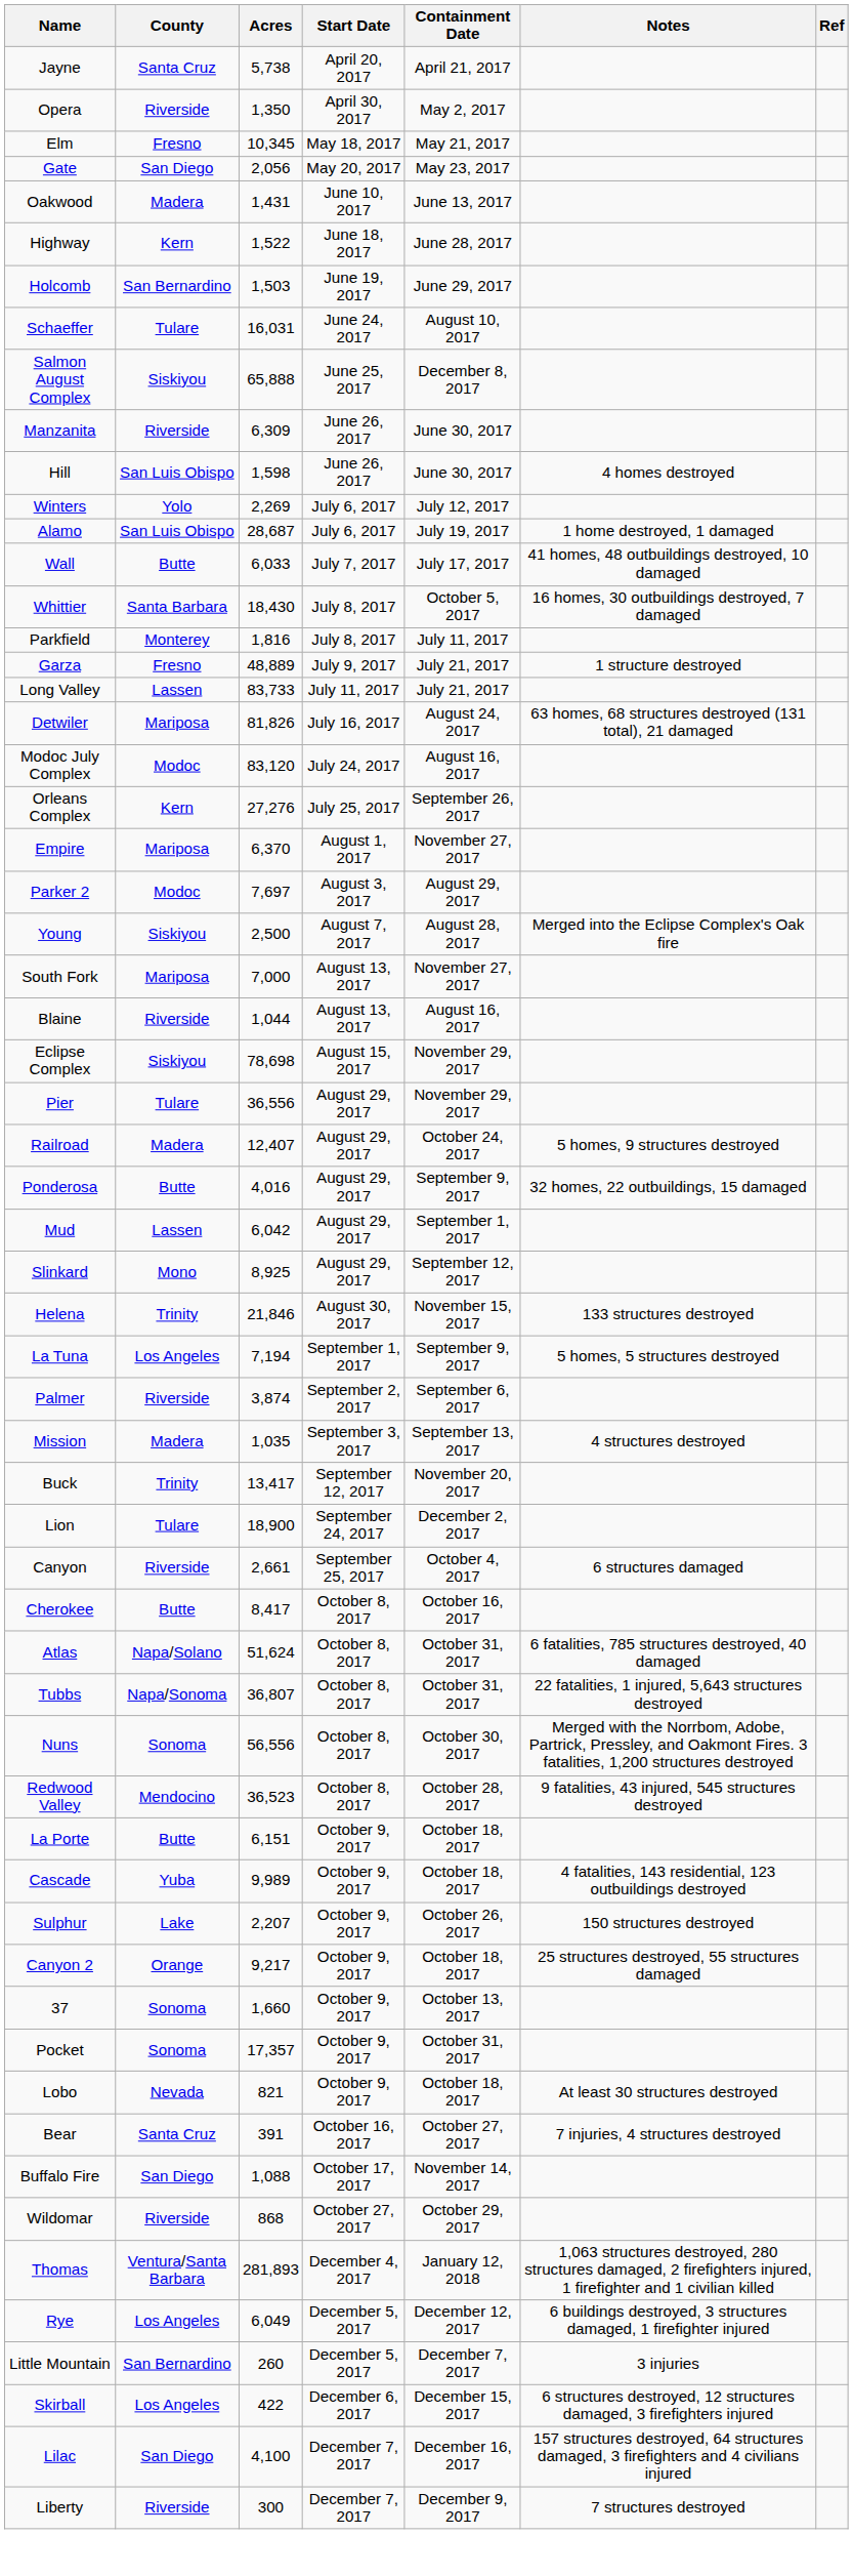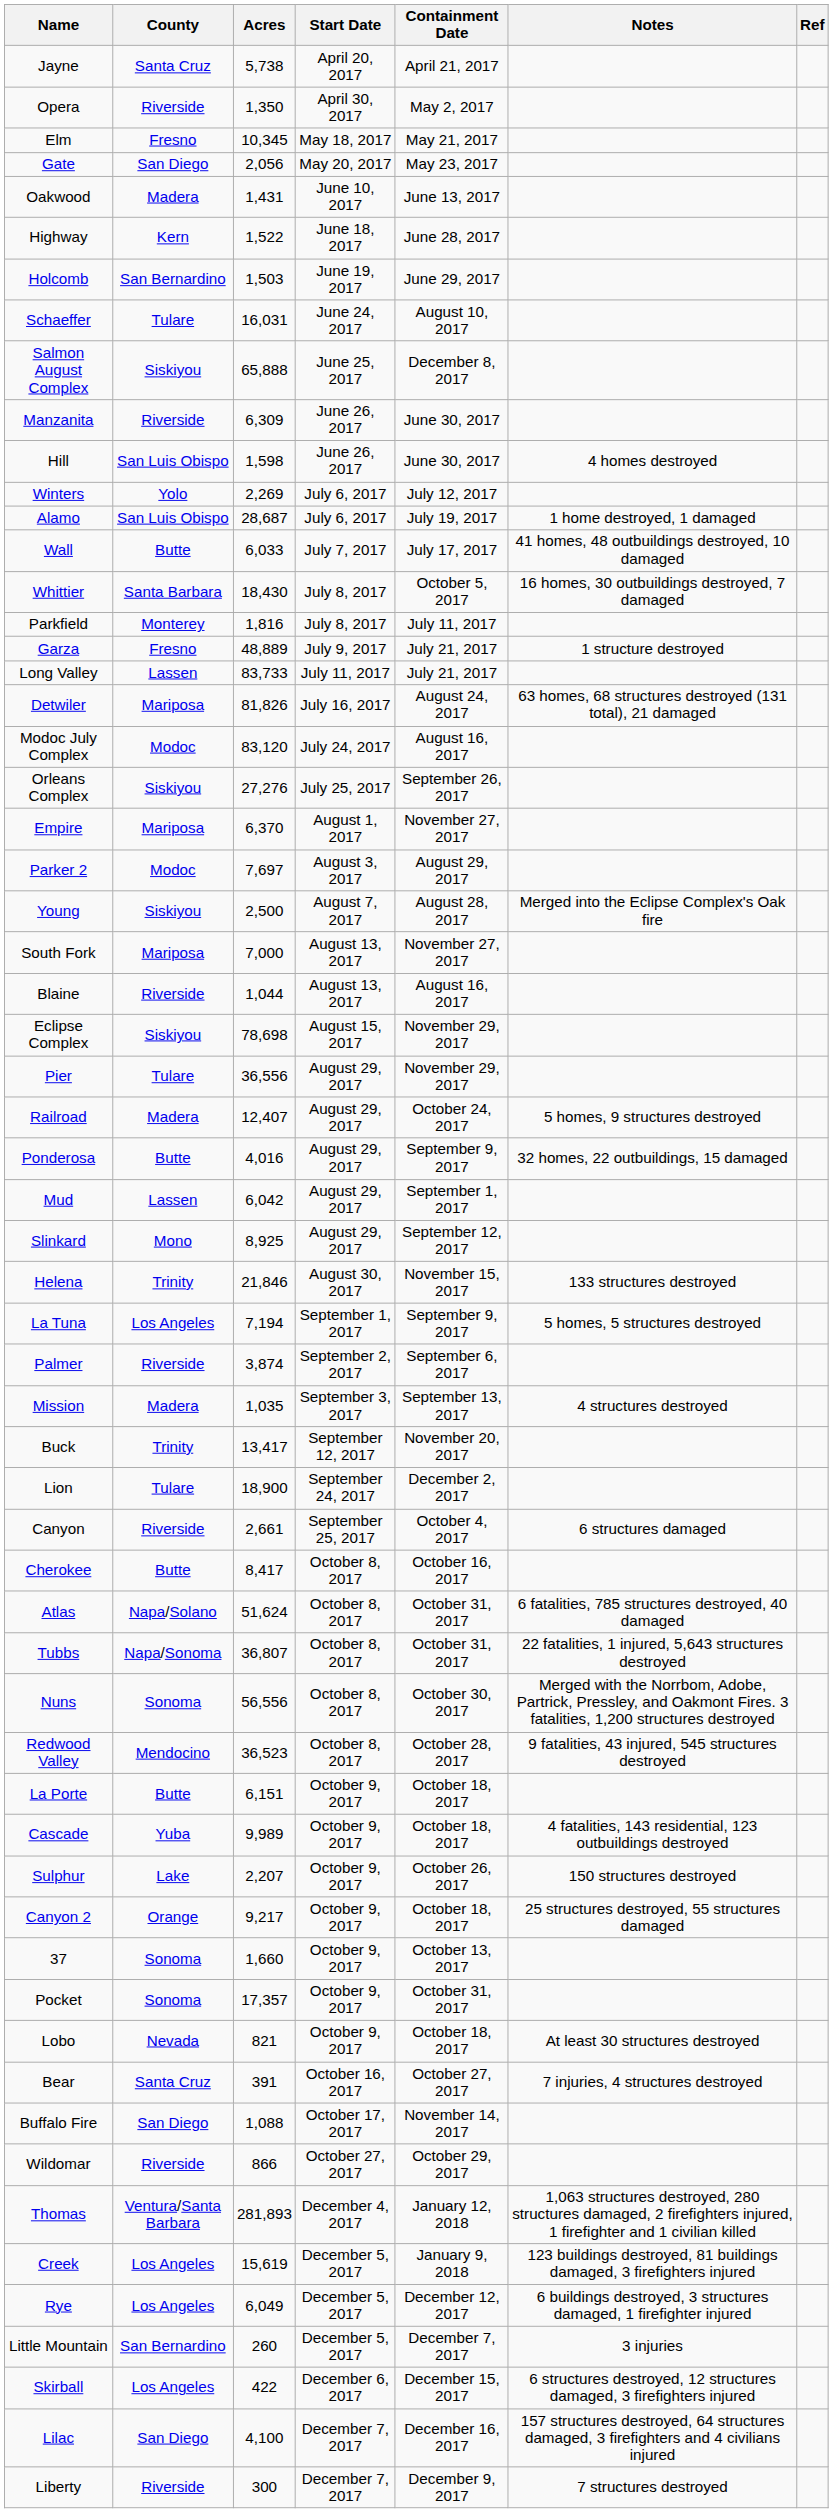Orleans Complex | County: Kern -> Siskiyou
Wildomar | Acres: 868 -> 866
+ row: Creek | Los Angeles | 15,619 | December 5, 2017 | January 9, 2018 | 123 buildings destroyed, 81 buildings damaged, 3 firefighters injured
